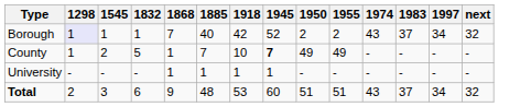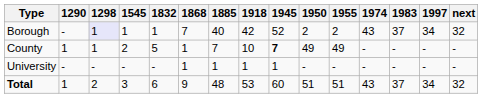+ column: 1290 | - | 1 | - | 1
